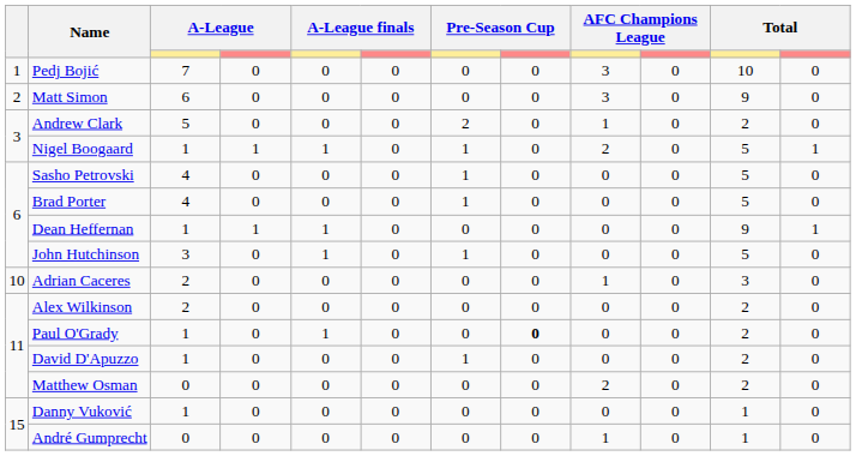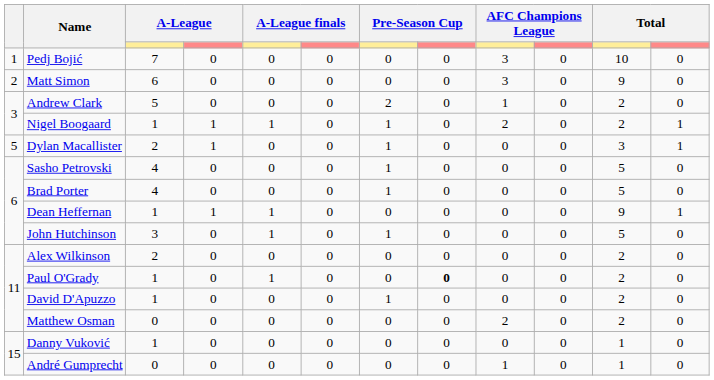Nigel Boogaard | column 11: 5 -> 2
+ row: 5 | Dylan Macallister | 2 | 1 | 0 | 0 | 1 | 0 | 0 | 0 | 3 | 1
- row: 10 | Adrian Caceres | 2 | 0 | 0 | 0 | 0 | 0 | 1 | 0 | 3 | 0
